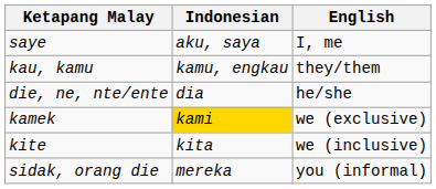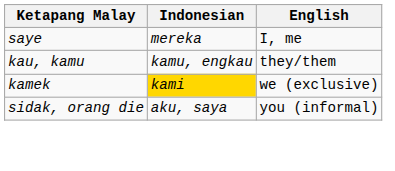saye | Indonesian: aku, saya -> mereka
- row: die, ne, nte/ente | dia | he/she
- row: kite | kita | we (inclusive)
sidak, orang die | Indonesian: mereka -> aku, saya
